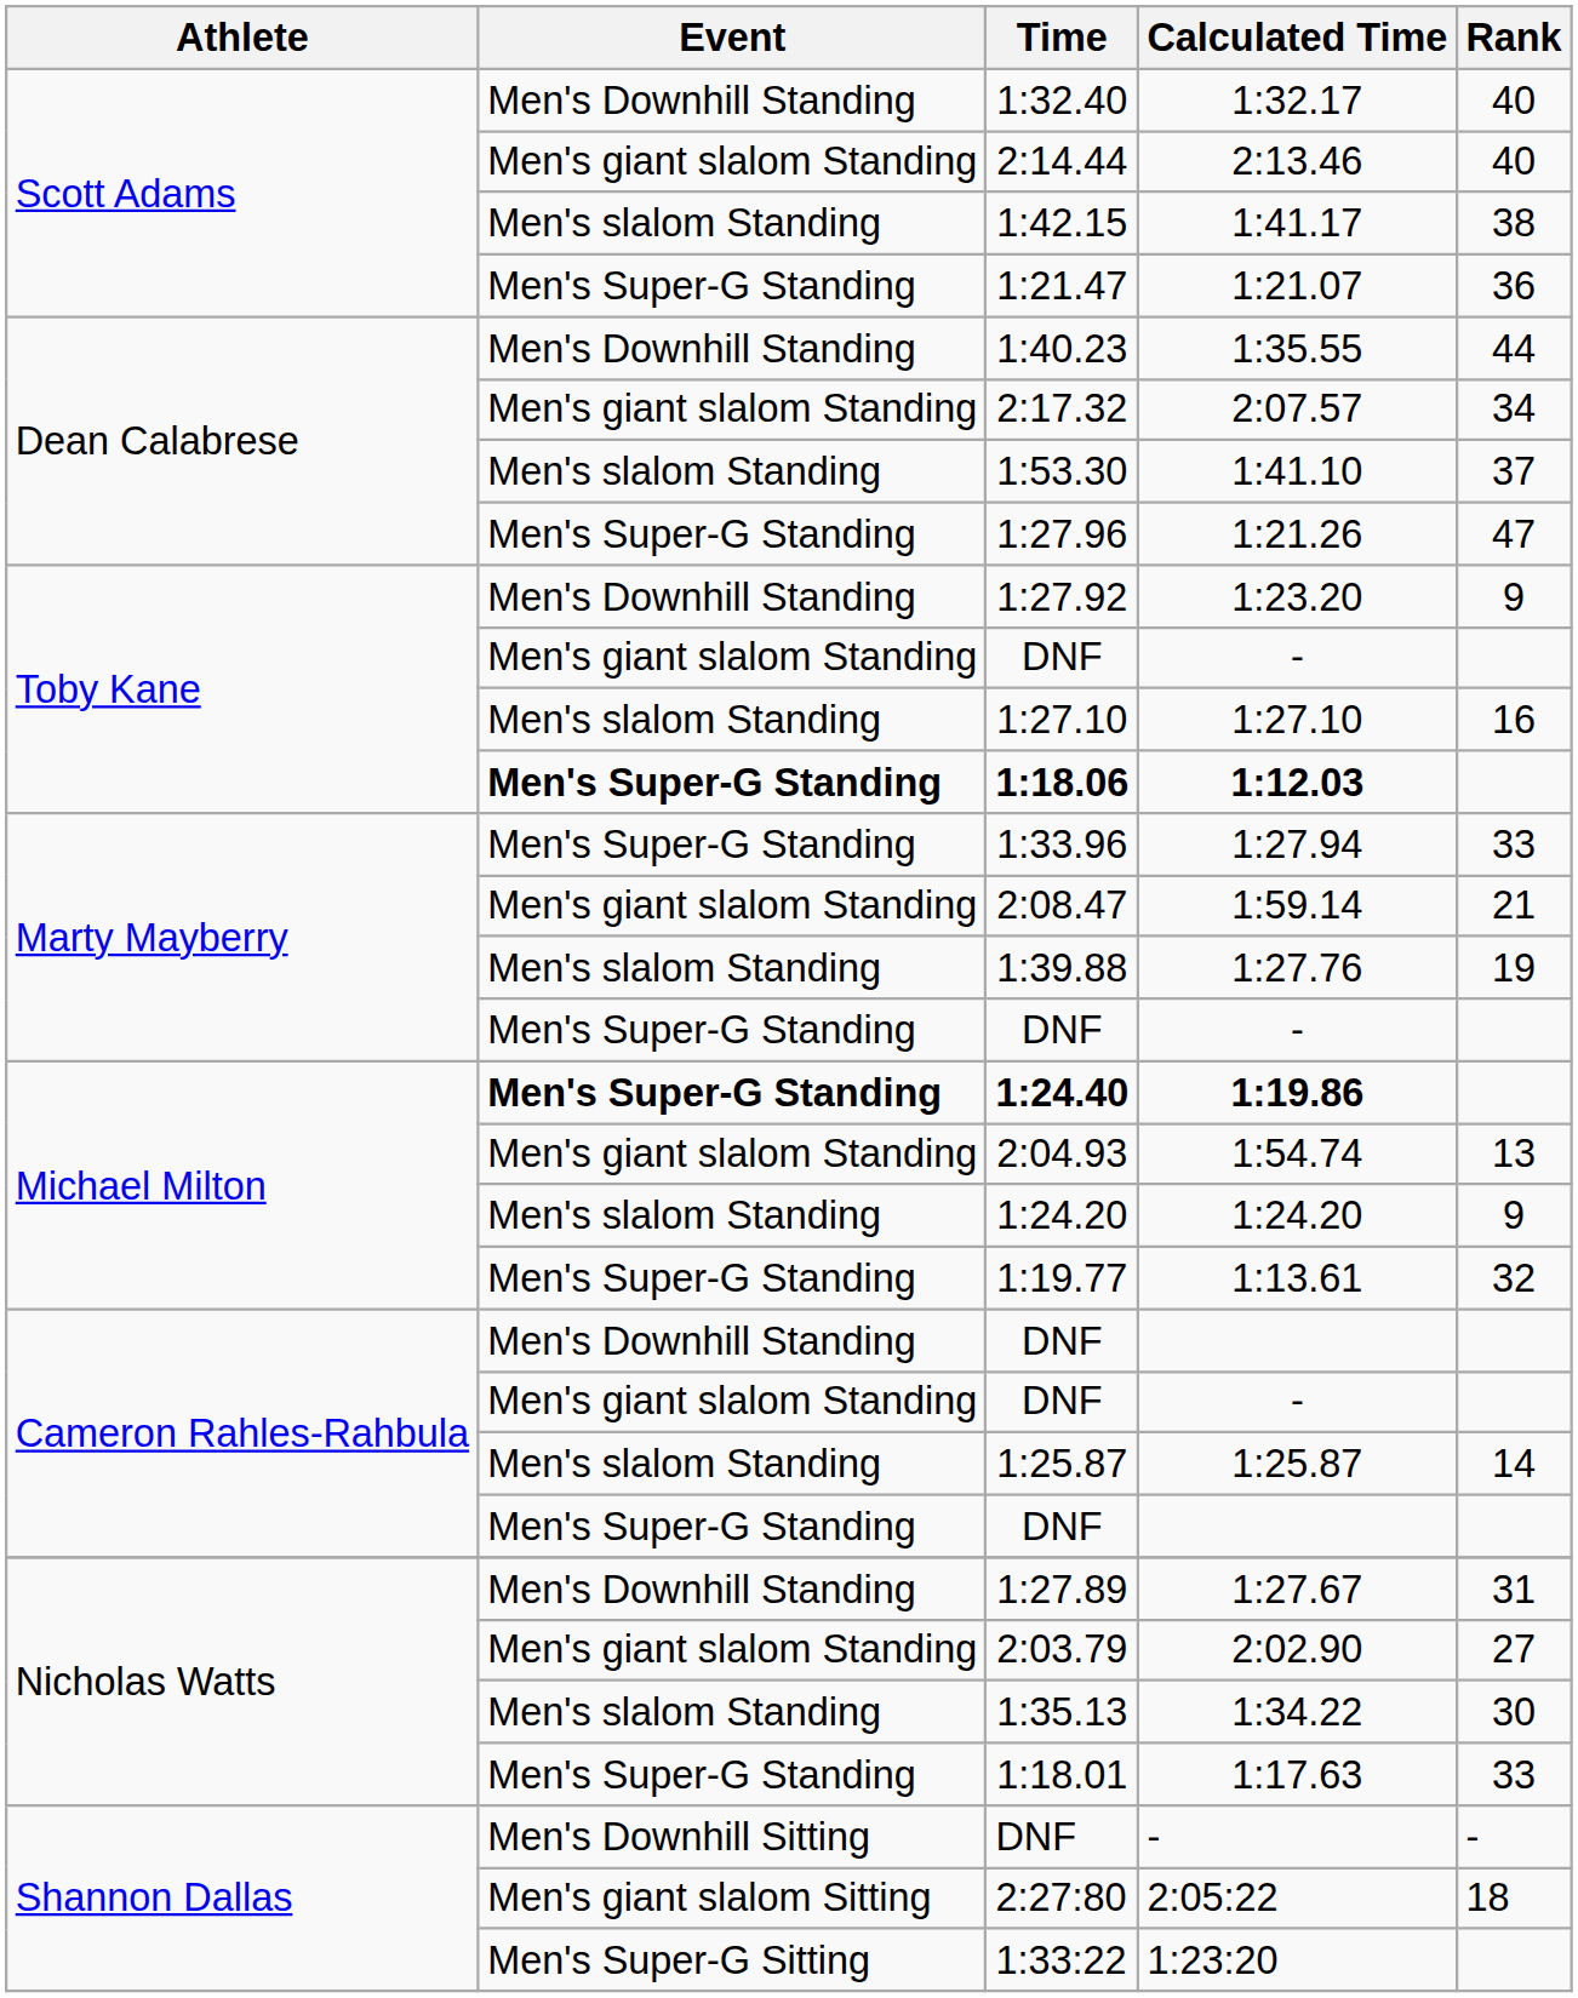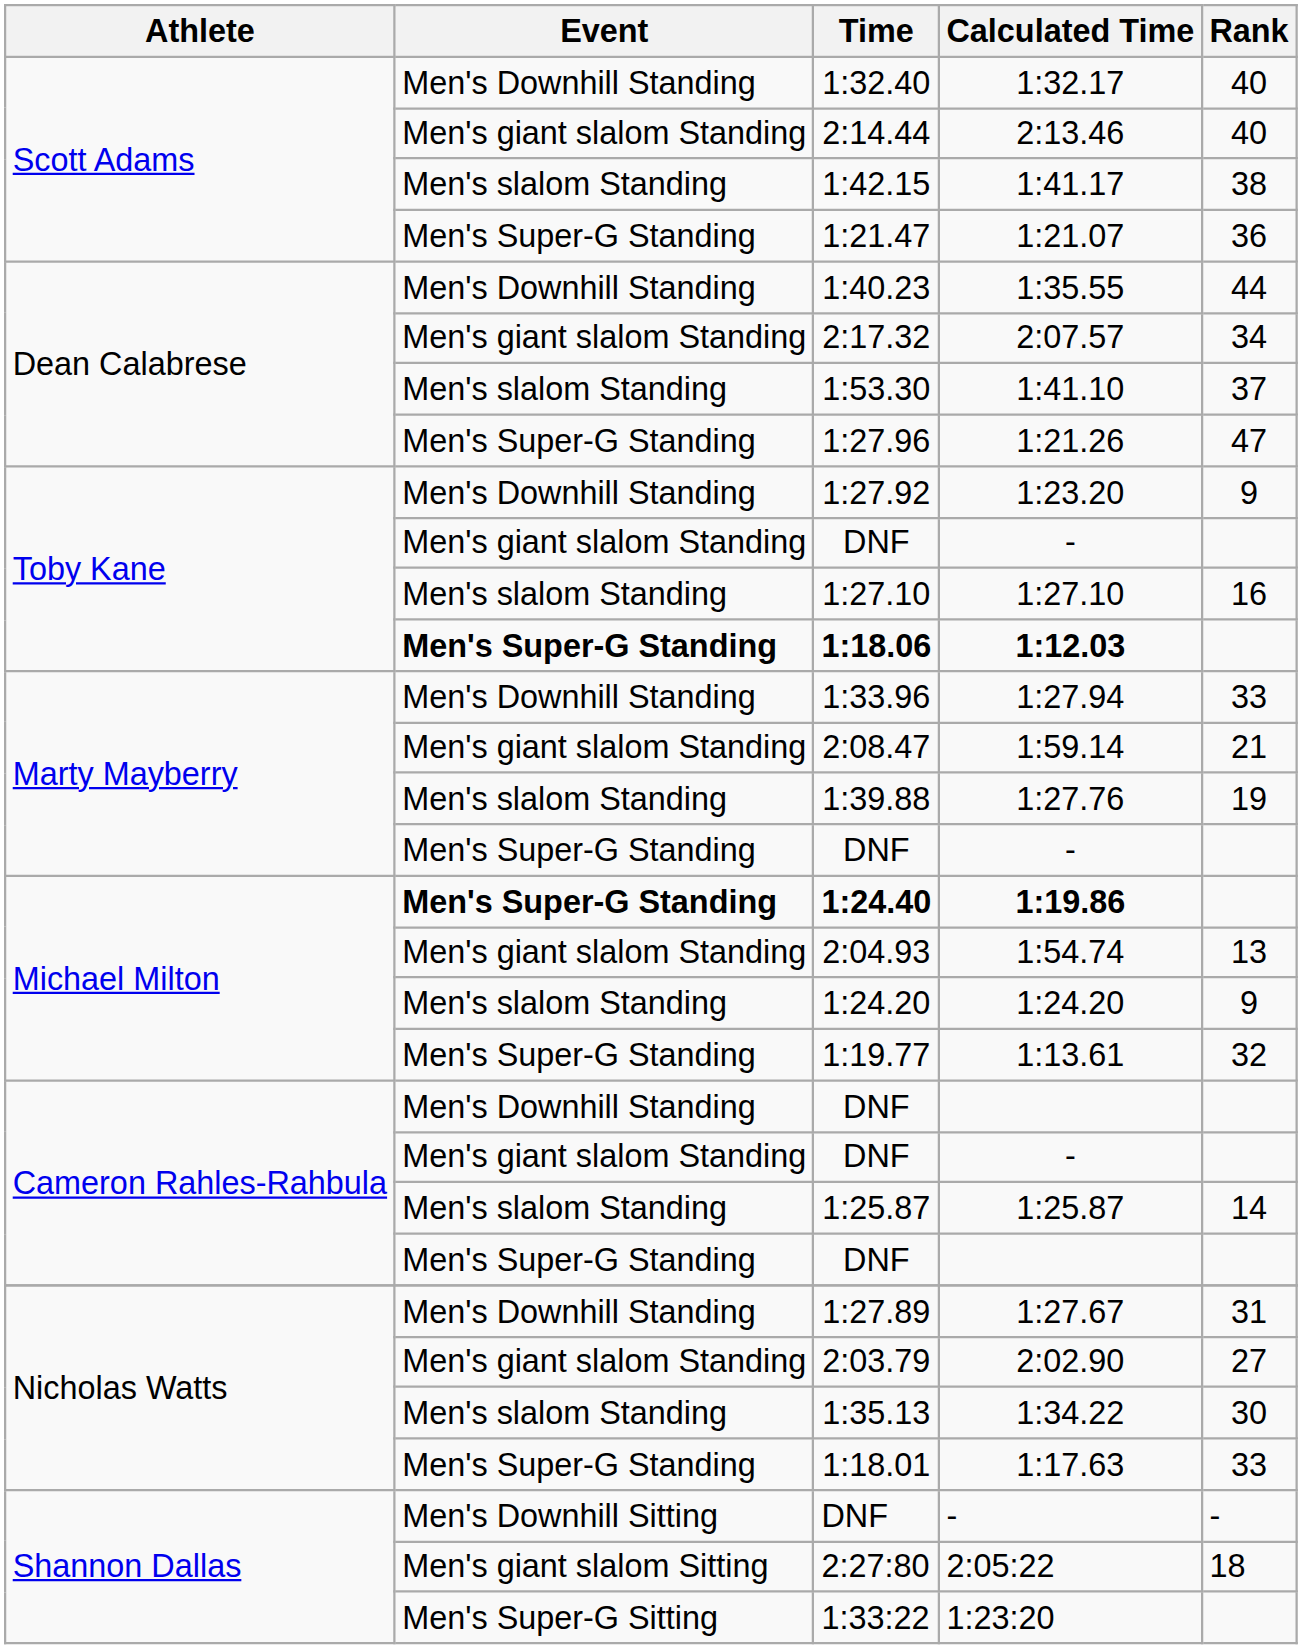1:27.94 | Event: Men's Super-G Standing -> Men's Downhill Standing
